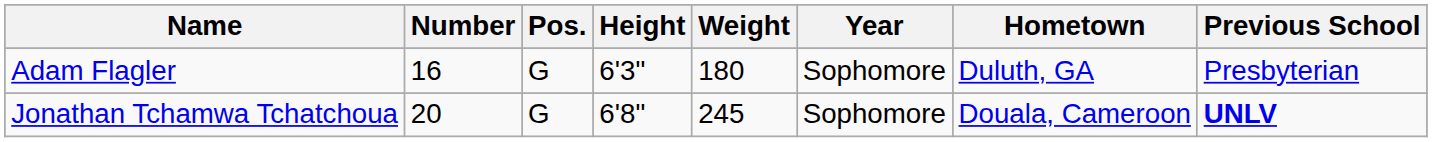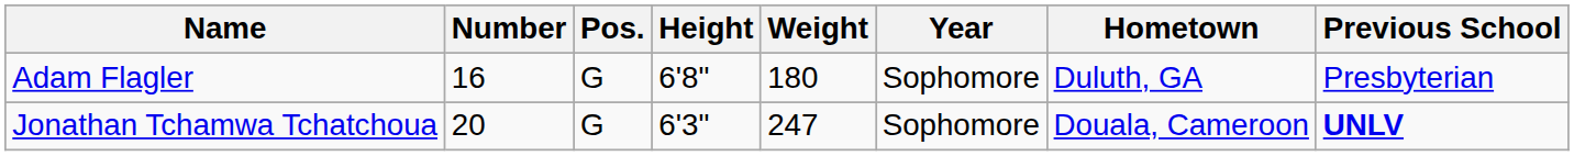Adam Flagler | Height: 6'3" -> 6'8"
Jonathan Tchamwa Tchatchoua | Height: 6'8" -> 6'3"
Jonathan Tchamwa Tchatchoua | Weight: 245 -> 247
